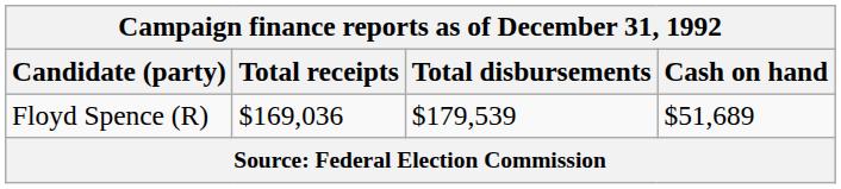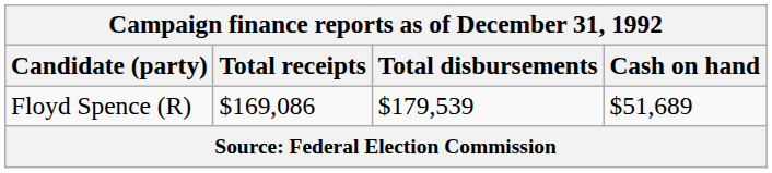Floyd Spence (R) | Total receipts: $169,036 -> $169,086
